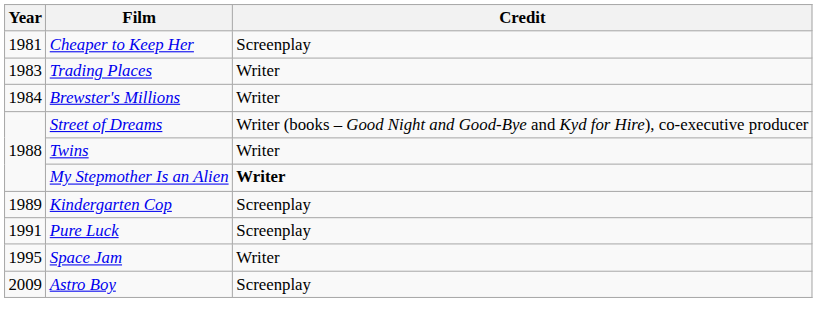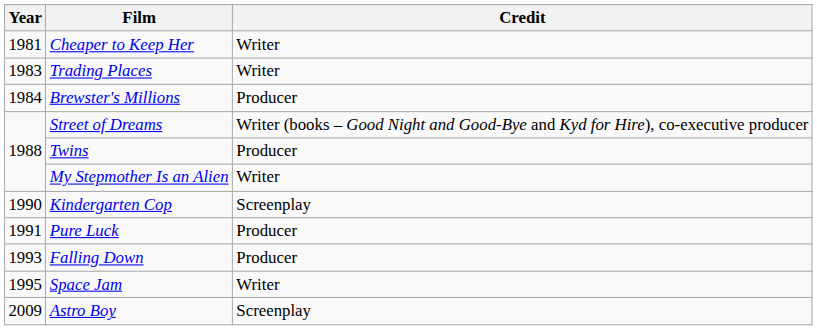Cheaper to Keep Her | Credit: Screenplay -> Writer
Brewster's Millions | Credit: Writer -> Producer
Twins | Credit: Writer -> Producer
My Stepmother Is an Alien | Credit: bold -> normal
Kindergarten Cop | Year: 1989 -> 1990
Pure Luck | Credit: Screenplay -> Producer
+ row: 1993 | Falling Down | Producer
